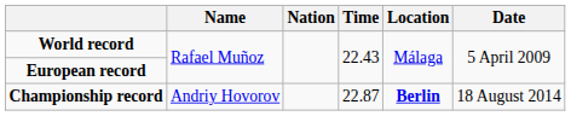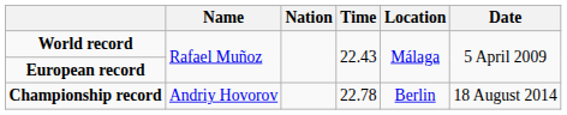Championship record | Time: 22.87 -> 22.78
Championship record | Location: bold -> normal
